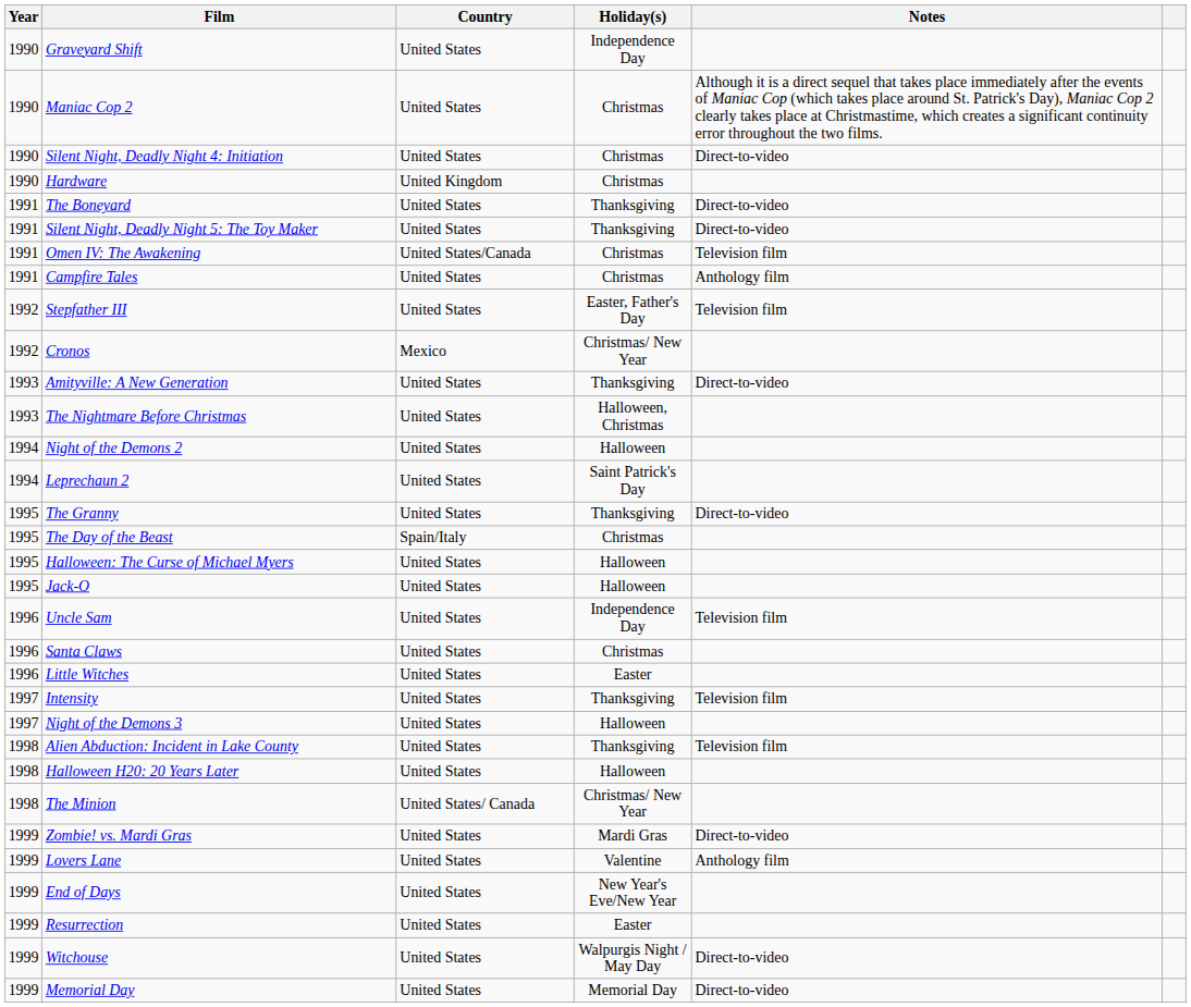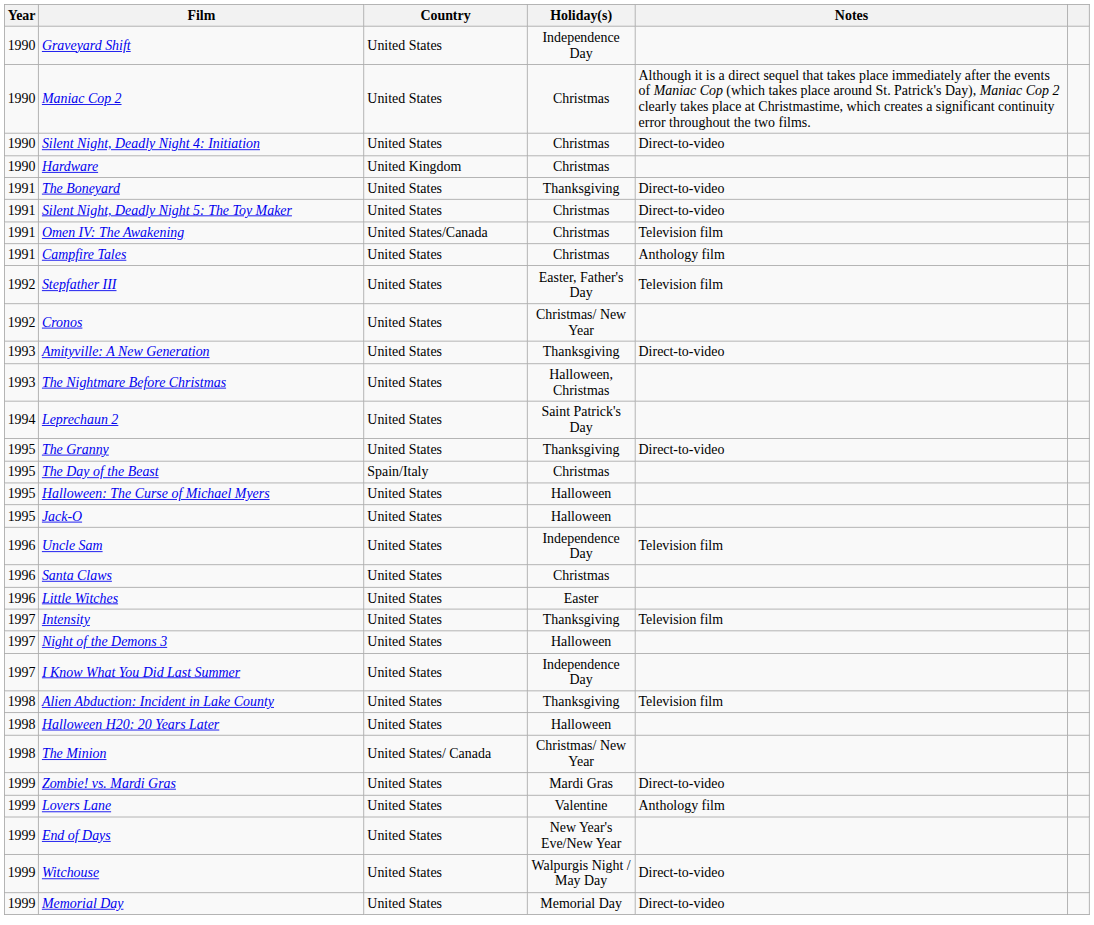Silent Night, Deadly Night 5: The Toy Maker | Holiday(s): Thanksgiving -> Christmas
Cronos | Country: Mexico -> United States
- row: 1994 | Night of the Demons 2 | United States | Halloween
+ row: 1997 | I Know What You Did Last Summer | United States | Independence Day
- row: 1999 | Resurrection | United States | Easter
